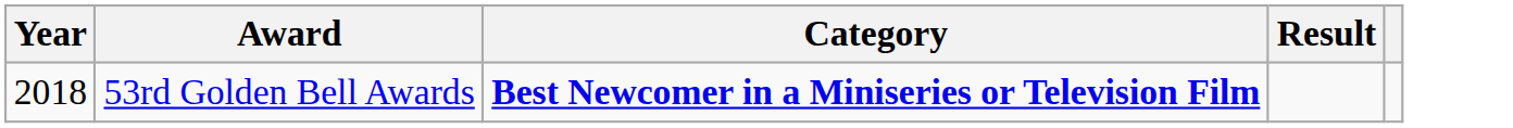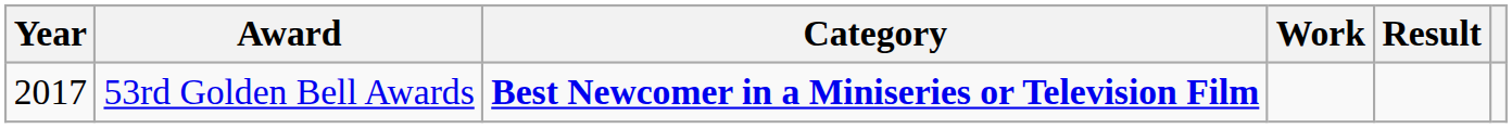+ column: Work
53rd Golden Bell Awards | Year: 2018 -> 2017
